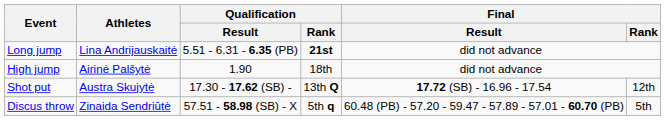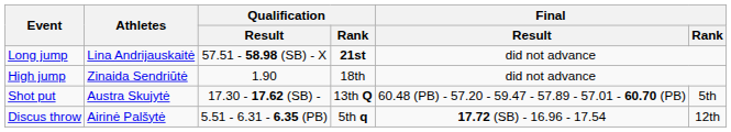Long jump | Qualification / Result: 5.51 - 6.31 - 6.35 (PB) -> 57.51 - 58.98 (SB) - X
High jump | Athletes: Airinė Palšytė -> Zinaida Sendriūtė
Shot put | Final / Result: 17.72 (SB) - 16.96 - 17.54 -> 60.48 (PB) - 57.20 - 59.47 - 57.89 - 57.01 - 60.70 (PB)
Shot put | Final / Rank: 12th -> 5th
Discus throw | Athletes: Zinaida Sendriūtė -> Airinė Palšytė
Discus throw | Qualification / Result: 57.51 - 58.98 (SB) - X -> 5.51 - 6.31 - 6.35 (PB)
Discus throw | Final / Result: 60.48 (PB) - 57.20 - 59.47 - 57.89 - 57.01 - 60.70 (PB) -> 17.72 (SB) - 16.96 - 17.54
Discus throw | Final / Rank: 5th -> 12th
